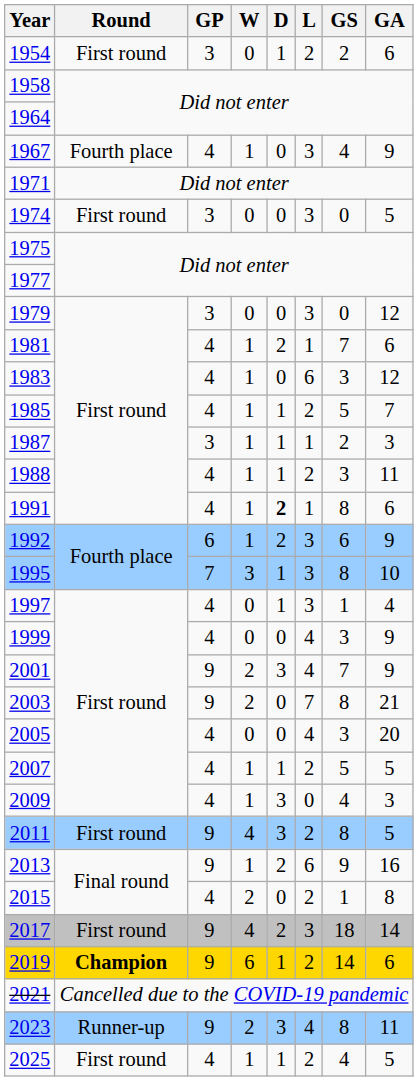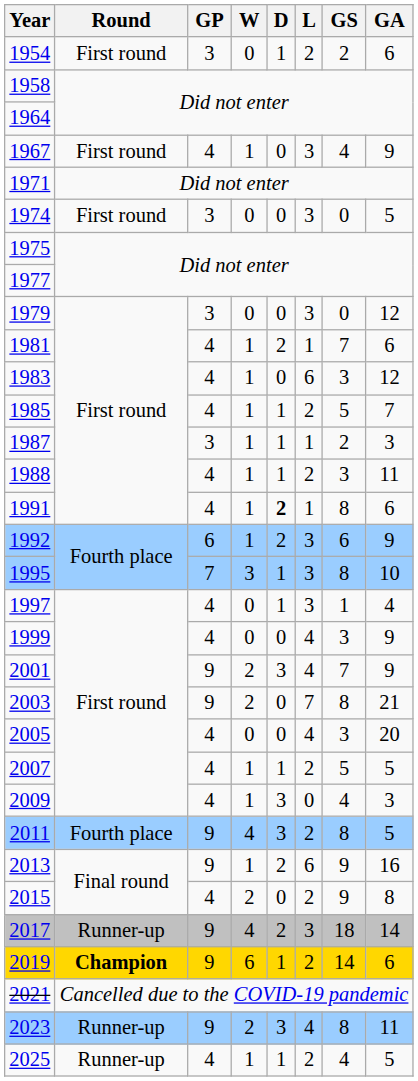1967 | Round: Fourth place -> First round
2011 | Round: First round -> Fourth place
2015 | GS: 1 -> 9
2017 | Round: First round -> Runner-up
2025 | Round: First round -> Runner-up
